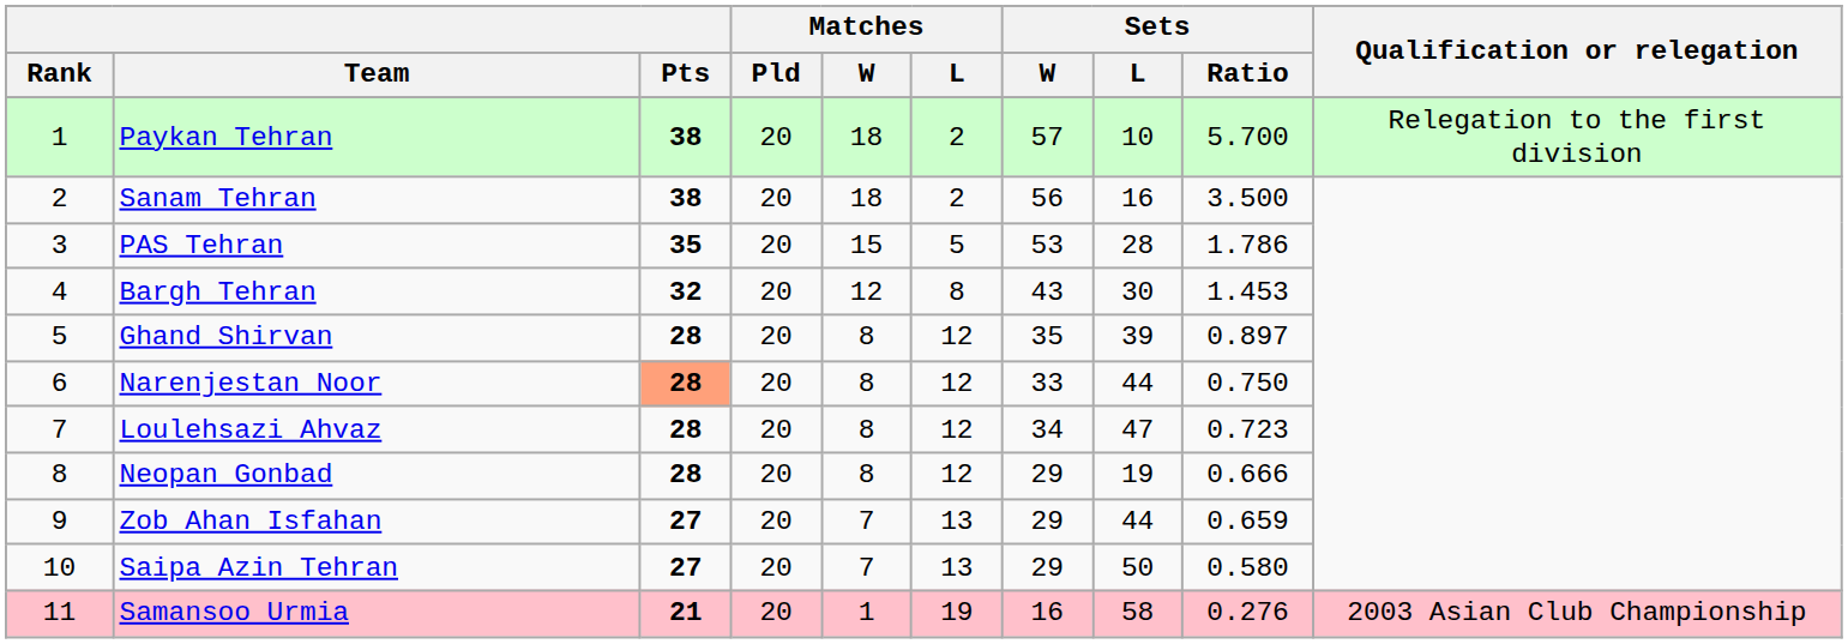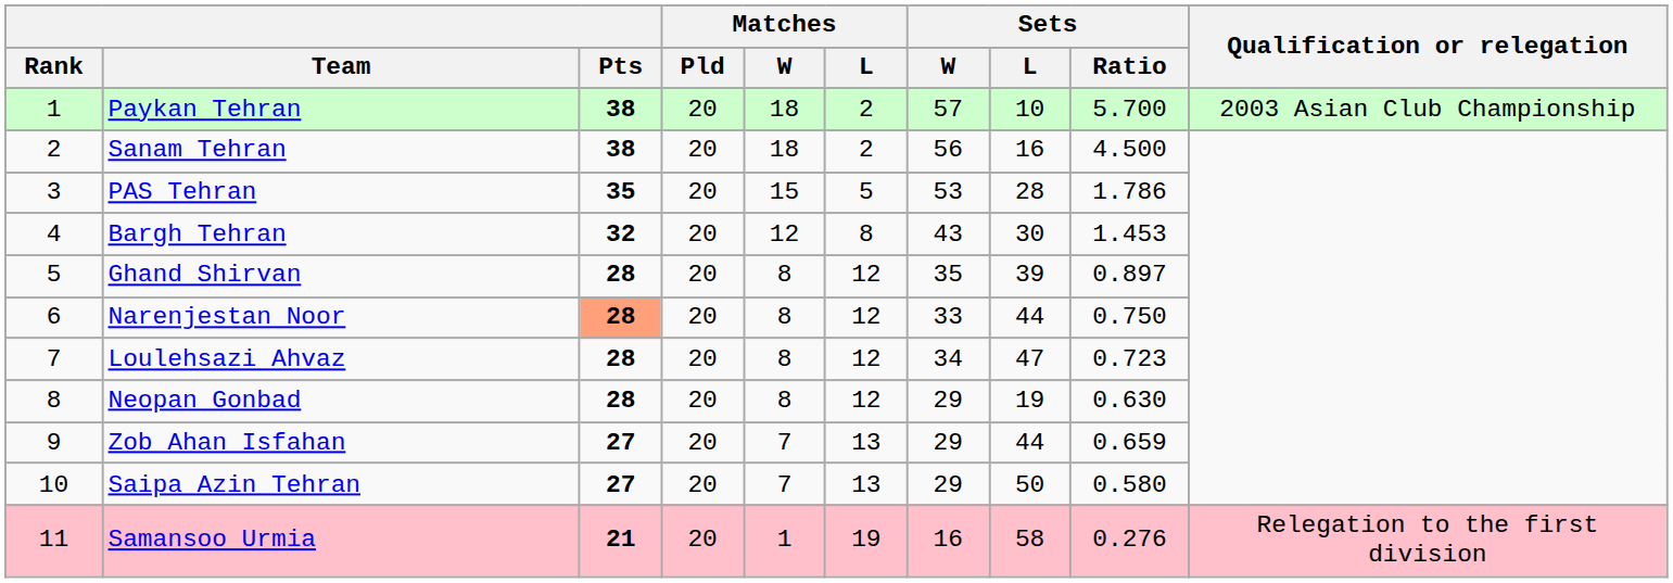Paykan Tehran | Qualification or relegation: Relegation to the first division -> 2003 Asian Club Championship
Sanam Tehran | Sets / Ratio: 3.500 -> 4.500
Neopan Gonbad | Sets / Ratio: 0.666 -> 0.630
Samansoo Urmia | Qualification or relegation: 2003 Asian Club Championship -> Relegation to the first division
